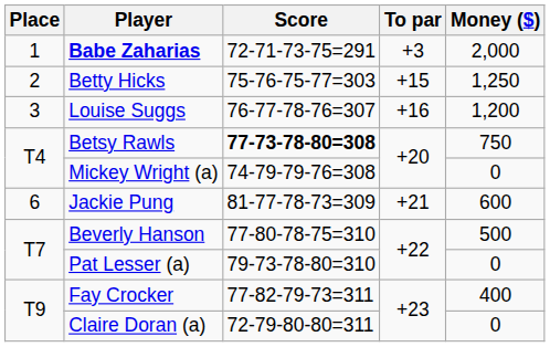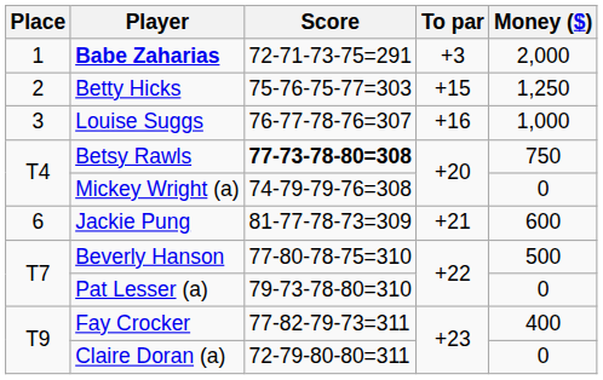Louise Suggs | Money ($): 1,200 -> 1,000
